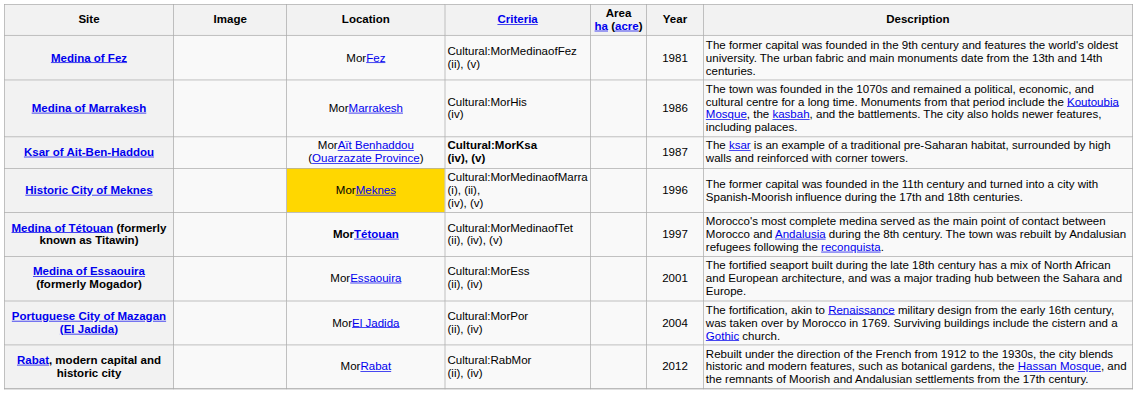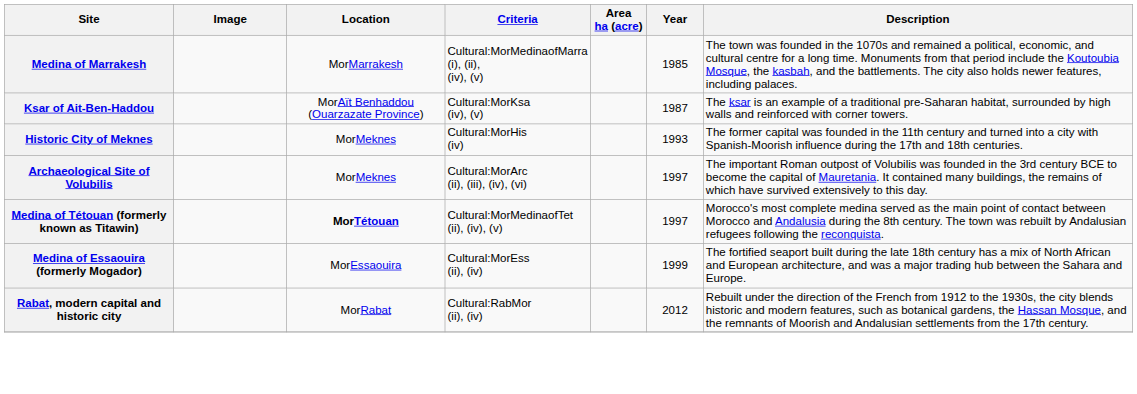- row: Medina of Fez | MorFez | Cultural:MorMedinaofFez (ii), (v) | 1981 | The former capital was founded in the 9th century and features the world's oldest university. The urban fabric and main monuments date from the 13th and 14th centuries.
Medina of Marrakesh | Criteria: Cultural:MorHis (iv) -> Cultural:MorMedinaofMarra (i), (ii), (iv), (v)
Medina of Marrakesh | Year: 1986 -> 1985
Ksar of Ait-Ben-Haddou | Criteria: bold -> normal
Historic City of Meknes | Location: gold background -> no background
Historic City of Meknes | Criteria: Cultural:MorMedinaofMarra (i), (ii), (iv), (v) -> Cultural:MorHis (iv)
Historic City of Meknes | Year: 1996 -> 1993
+ row: Archaeological Site of Volubilis | MorMeknes | Cultural:MorArc (ii), (iii), (iv), (vi) | 1997 | The important Roman outpost of Volubilis was founded in the 3rd century BCE to become the capital of Mauretania. It contained many buildings, the remains of which have survived extensively to this day.
Medina of Essaouira (formerly Mogador) | Year: 2001 -> 1999
- row: Portuguese City of Mazagan (El Jadida) | MorEl Jadida | Cultural:MorPor (ii), (iv) | 2004 | The fortification, akin to Renaissance military design from the early 16th century, was taken over by Morocco in 1769. Surviving buildings include the cistern and a Gothic church.
